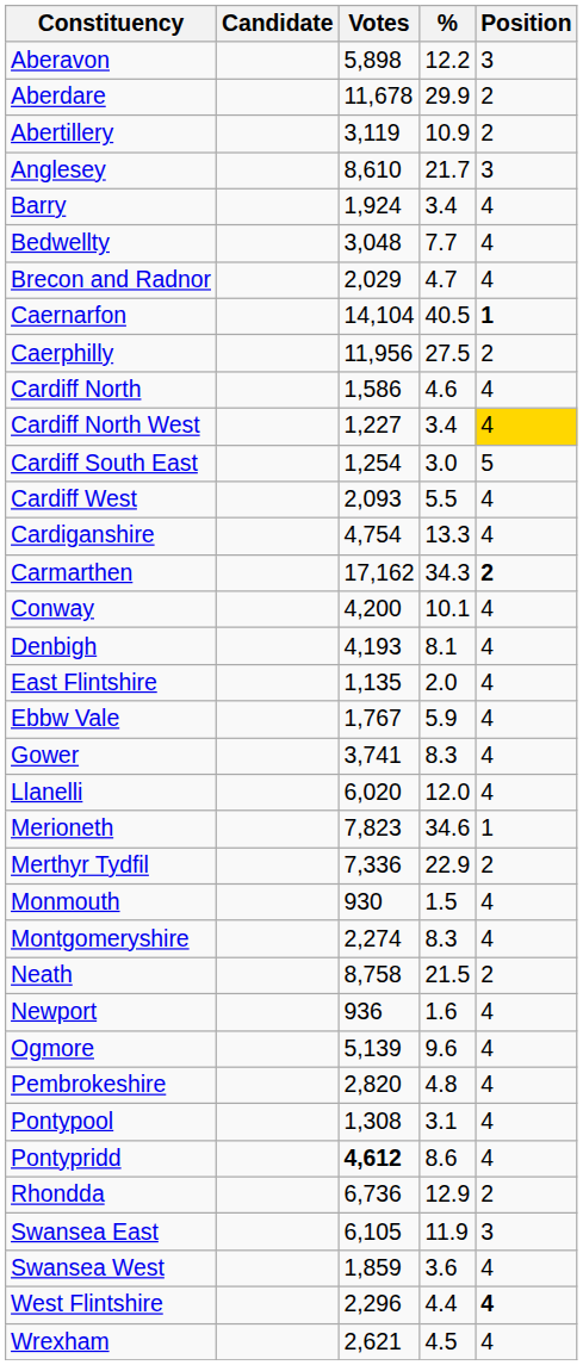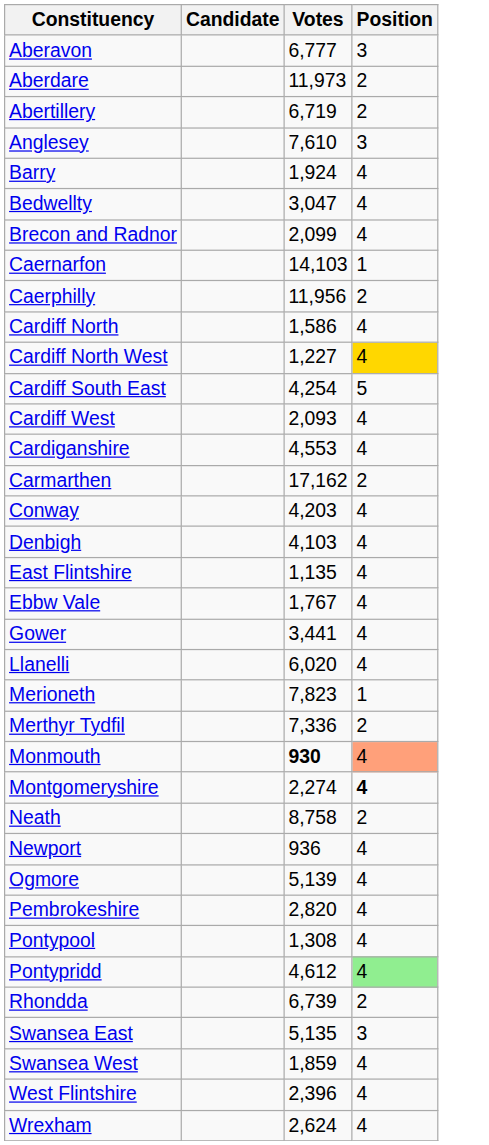- column: % | 12.2 | 29.9 | 10.9 | 21.7 | 3.4 | 7.7 | 4.7 | 40.5 | 27.5 | 4.6 | 3.4 | 3.0 | 5.5 | 13.3 | 34.3 | 10.1 | 8.1 | 2.0 | 5.9 | 8.3 | 12.0 | 34.6 | 22.9 | 1.5 | 8.3 | 21.5 | 1.6 | 9.6 | 4.8 | 3.1 | 8.6 | 12.9 | 11.9 | 3.6 | 4.4 | 4.5
Aberavon | Votes: 5,898 -> 6,777
Aberdare | Votes: 11,678 -> 11,973
Abertillery | Votes: 3,119 -> 6,719
Anglesey | Votes: 8,610 -> 7,610
Bedwellty | Votes: 3,048 -> 3,047
Brecon and Radnor | Votes: 2,029 -> 2,099
Caernarfon | Votes: 14,104 -> 14,103
Caernarfon | Position: bold -> normal
Cardiff South East | Votes: 1,254 -> 4,254
Cardiganshire | Votes: 4,754 -> 4,553
Carmarthen | Position: bold -> normal
Conway | Votes: 4,200 -> 4,203
Denbigh | Votes: 4,193 -> 4,103
Gower | Votes: 3,741 -> 3,441
Monmouth | Votes: normal -> bold
Monmouth | Position: no background -> lightsalmon background
Montgomeryshire | Position: normal -> bold
Pontypridd | Votes: bold -> normal
Pontypridd | Position: no background -> lightgreen background
Rhondda | Votes: 6,736 -> 6,739
Swansea East | Votes: 6,105 -> 5,135
West Flintshire | Votes: 2,296 -> 2,396
West Flintshire | Position: bold -> normal
Wrexham | Votes: 2,621 -> 2,624
